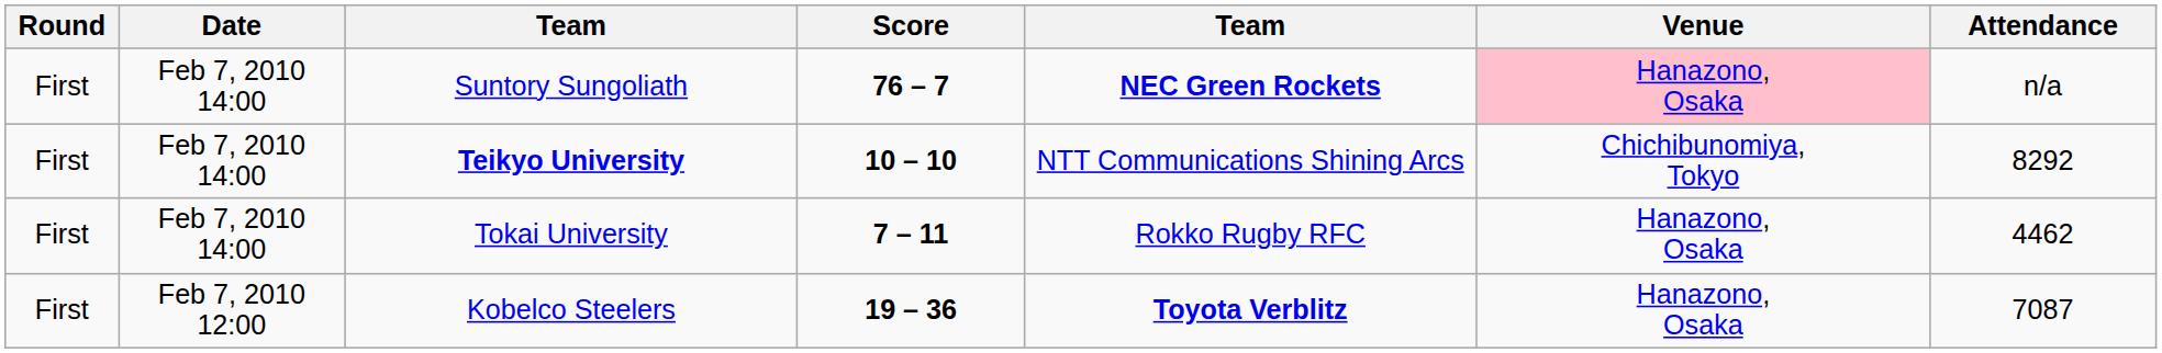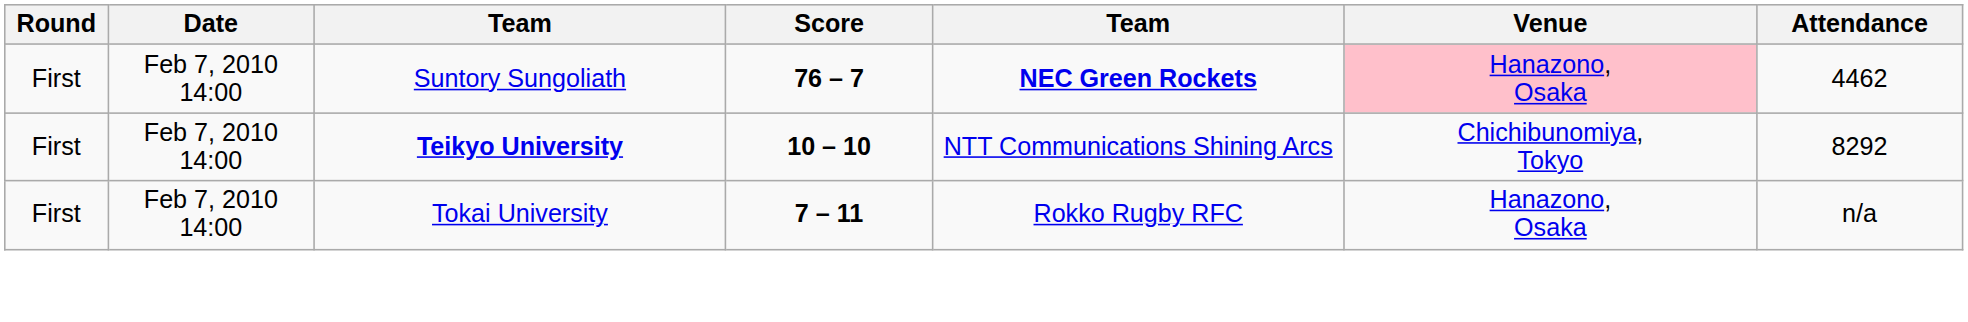Suntory Sungoliath | Attendance: n/a -> 4462
Tokai University | Attendance: 4462 -> n/a
- row: First | Feb 7, 2010 12:00 | Kobelco Steelers | 19 – 36 | Toyota Verblitz | Hanazono, Osaka | 7087
